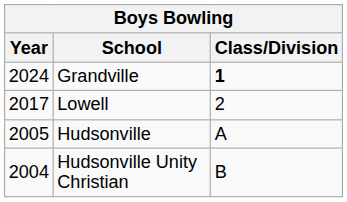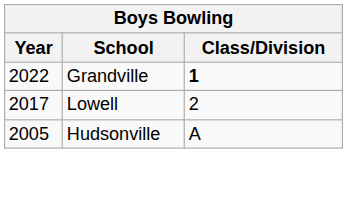Grandville | Year: 2024 -> 2022
- row: 2004 | Hudsonville Unity Christian | B
